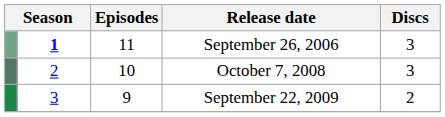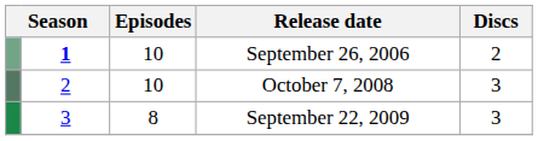September 26, 2006 | Episodes: 11 -> 10
September 26, 2006 | Discs: 3 -> 2
September 22, 2009 | Episodes: 9 -> 8
September 22, 2009 | Discs: 2 -> 3
